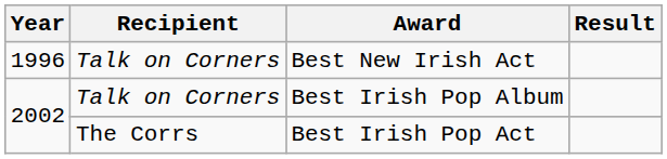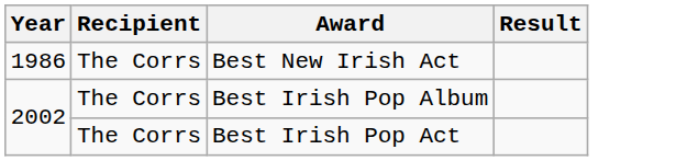Best New Irish Act | Year: 1996 -> 1986
Best New Irish Act | Recipient: Talk on Corners -> The Corrs
Best Irish Pop Album | Recipient: Talk on Corners -> The Corrs
